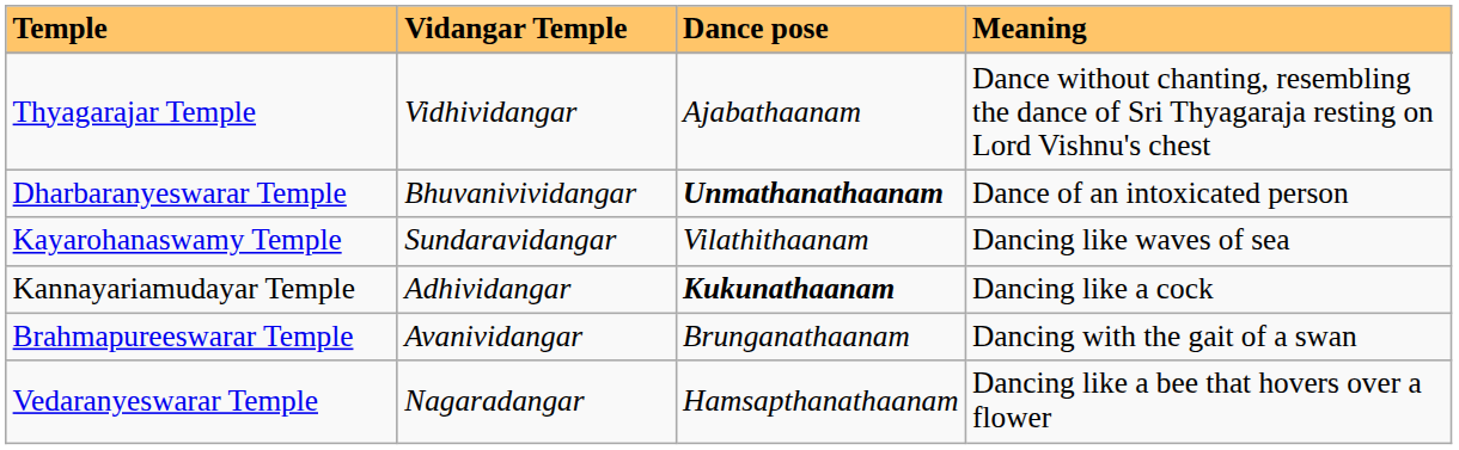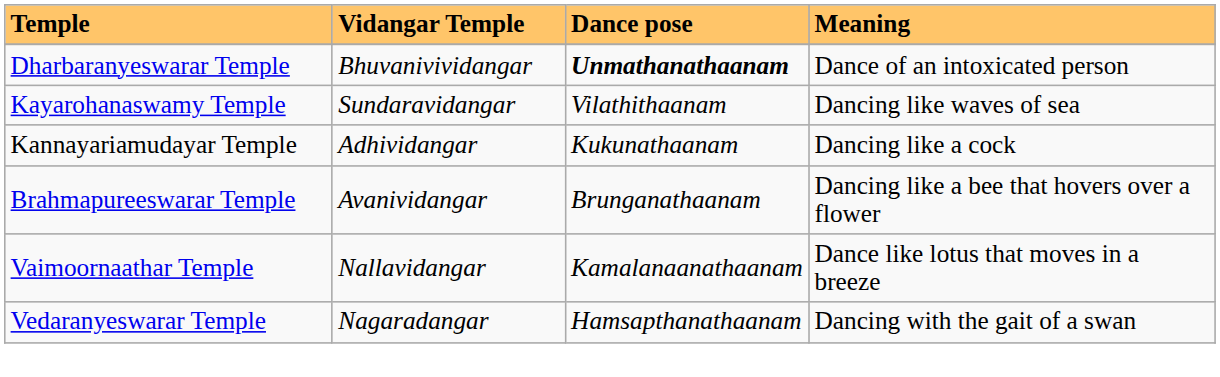- row: Thyagarajar Temple | Vidhividangar | Ajabathaanam | Dance without chanting, resembling the dance of Sri Thyagaraja resting on Lord Vishnu's chest
Kannayariamudayar Temple | Dance pose: bold -> normal
Brahmapureeswarar Temple | Meaning: Dancing with the gait of a swan -> Dancing like a bee that hovers over a flower
+ row: Vaimoornaathar Temple | Nallavidangar | Kamalanaanathaanam | Dance like lotus that moves in a breeze
Vedaranyeswarar Temple | Meaning: Dancing like a bee that hovers over a flower -> Dancing with the gait of a swan
